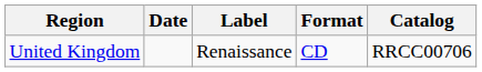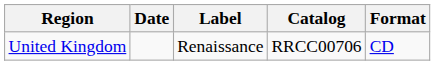columns swapped: Format <-> Catalog
